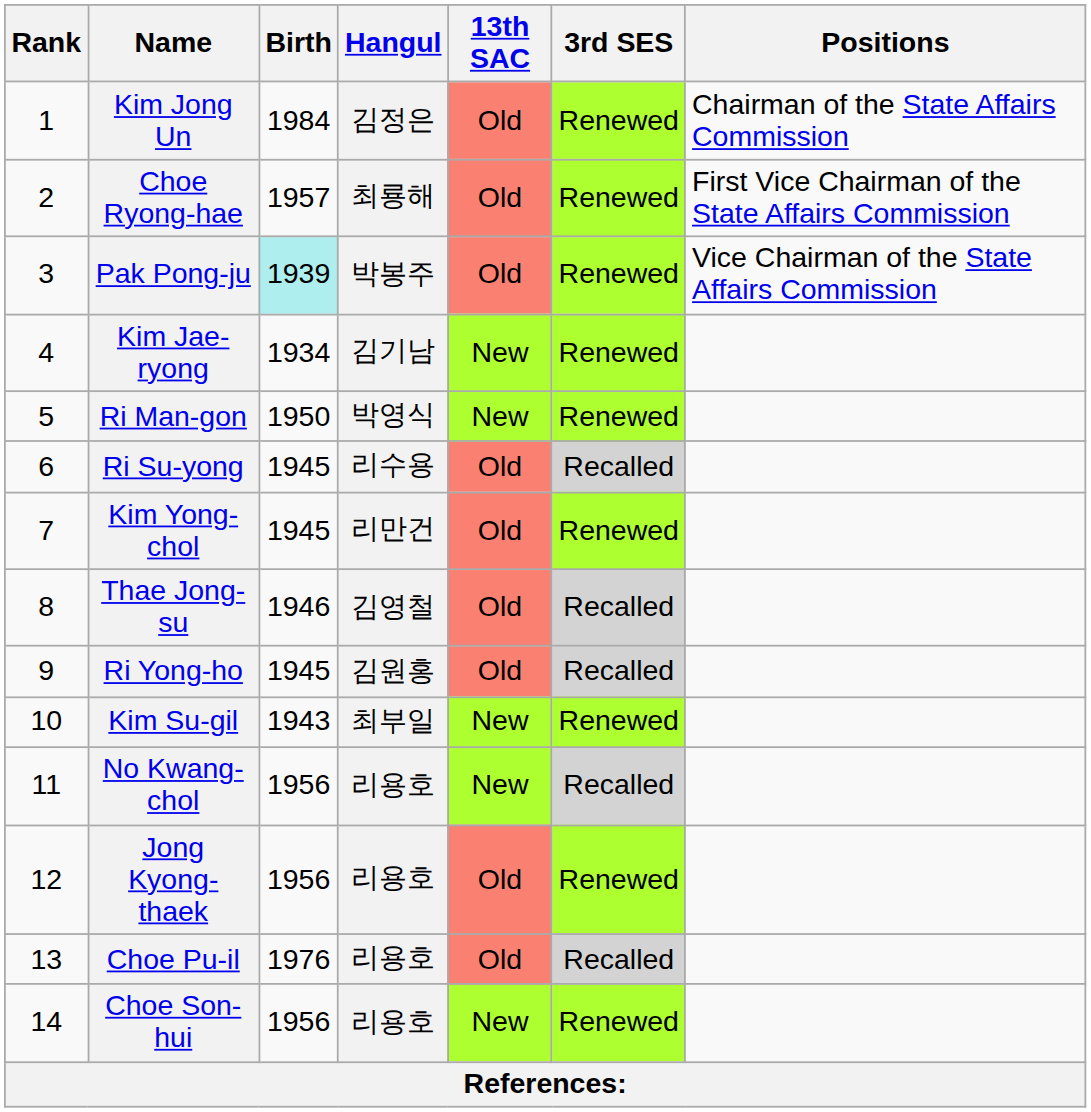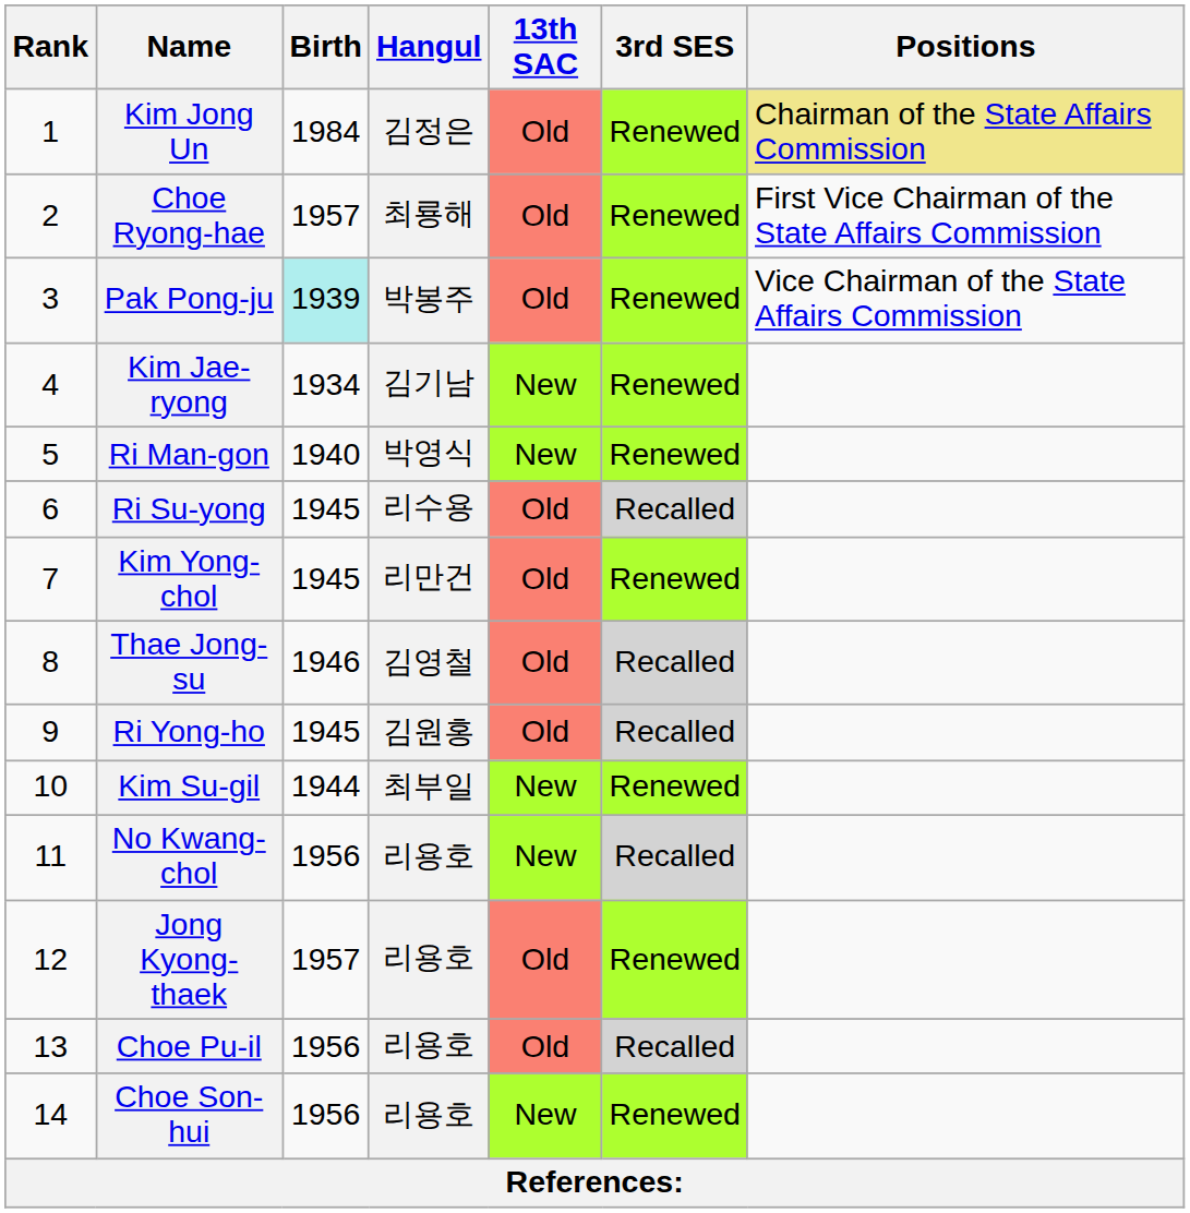Kim Jong Un | Positions: no background -> khaki background
Ri Man-gon | Birth: 1950 -> 1940
Kim Su-gil | Birth: 1943 -> 1944
Jong Kyong-thaek | Birth: 1956 -> 1957
Choe Pu-il | Birth: 1976 -> 1956
